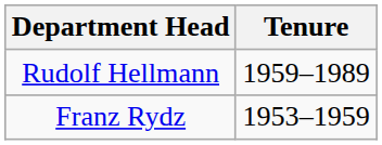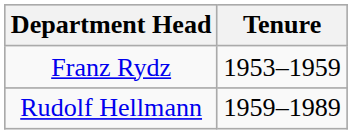rows swapped: Franz Rydz <-> Rudolf Hellmann
